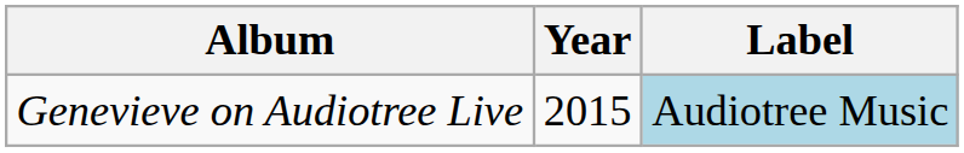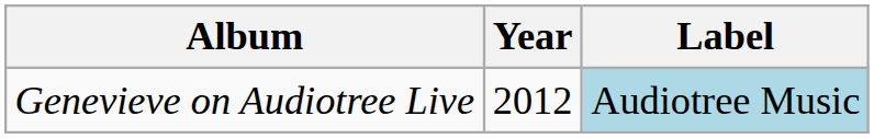Genevieve on Audiotree Live | Year: 2015 -> 2012
